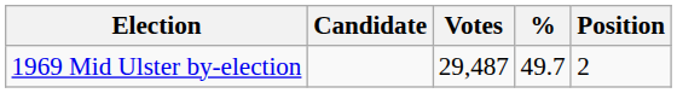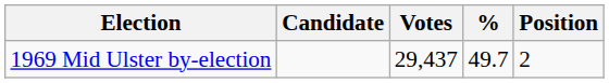1969 Mid Ulster by-election | Votes: 29,487 -> 29,437
